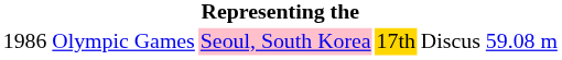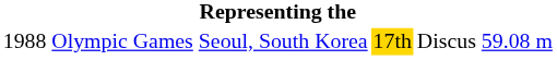Olympic Games | column 1: 1986 -> 1988
Olympic Games | column 3: pink background -> no background
